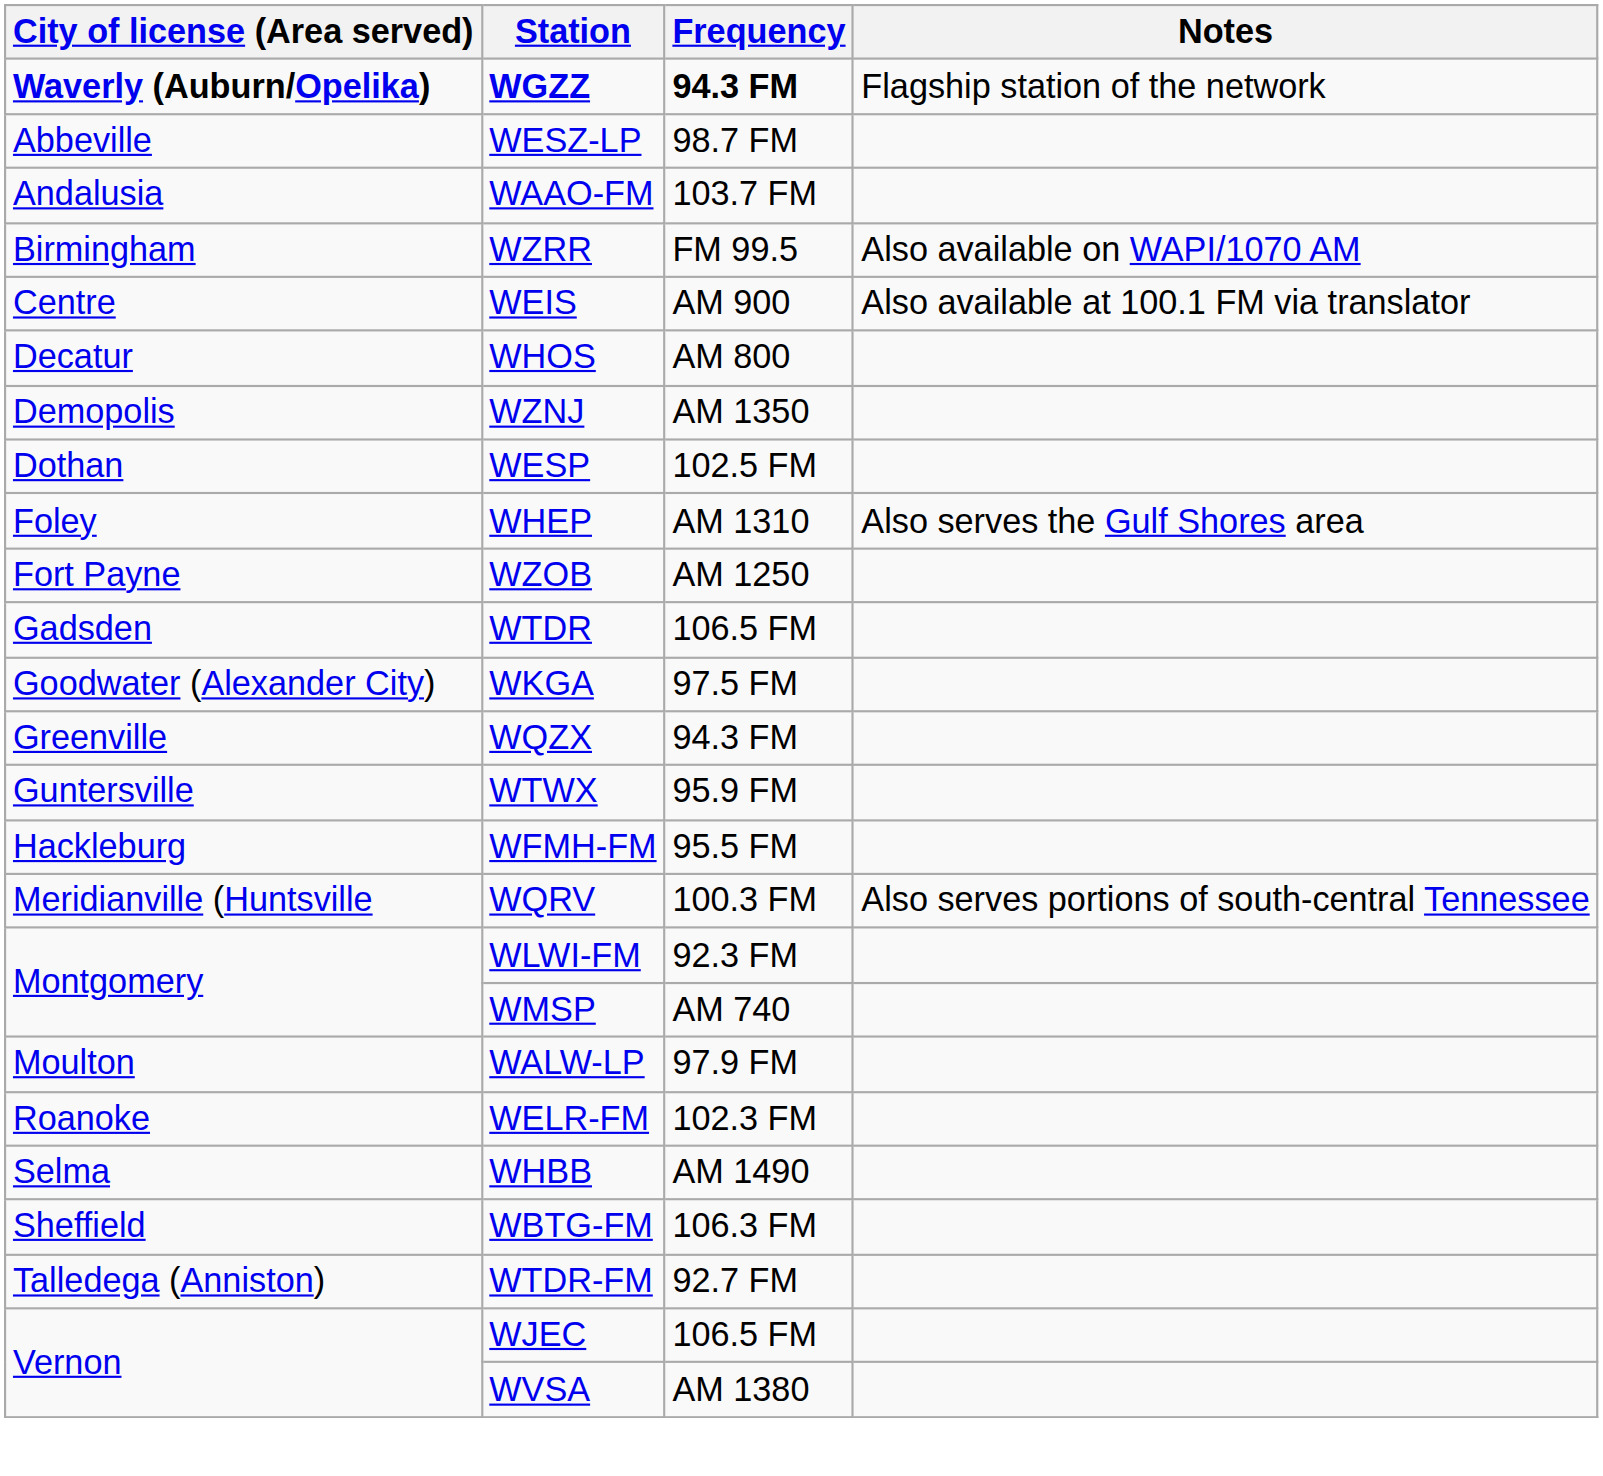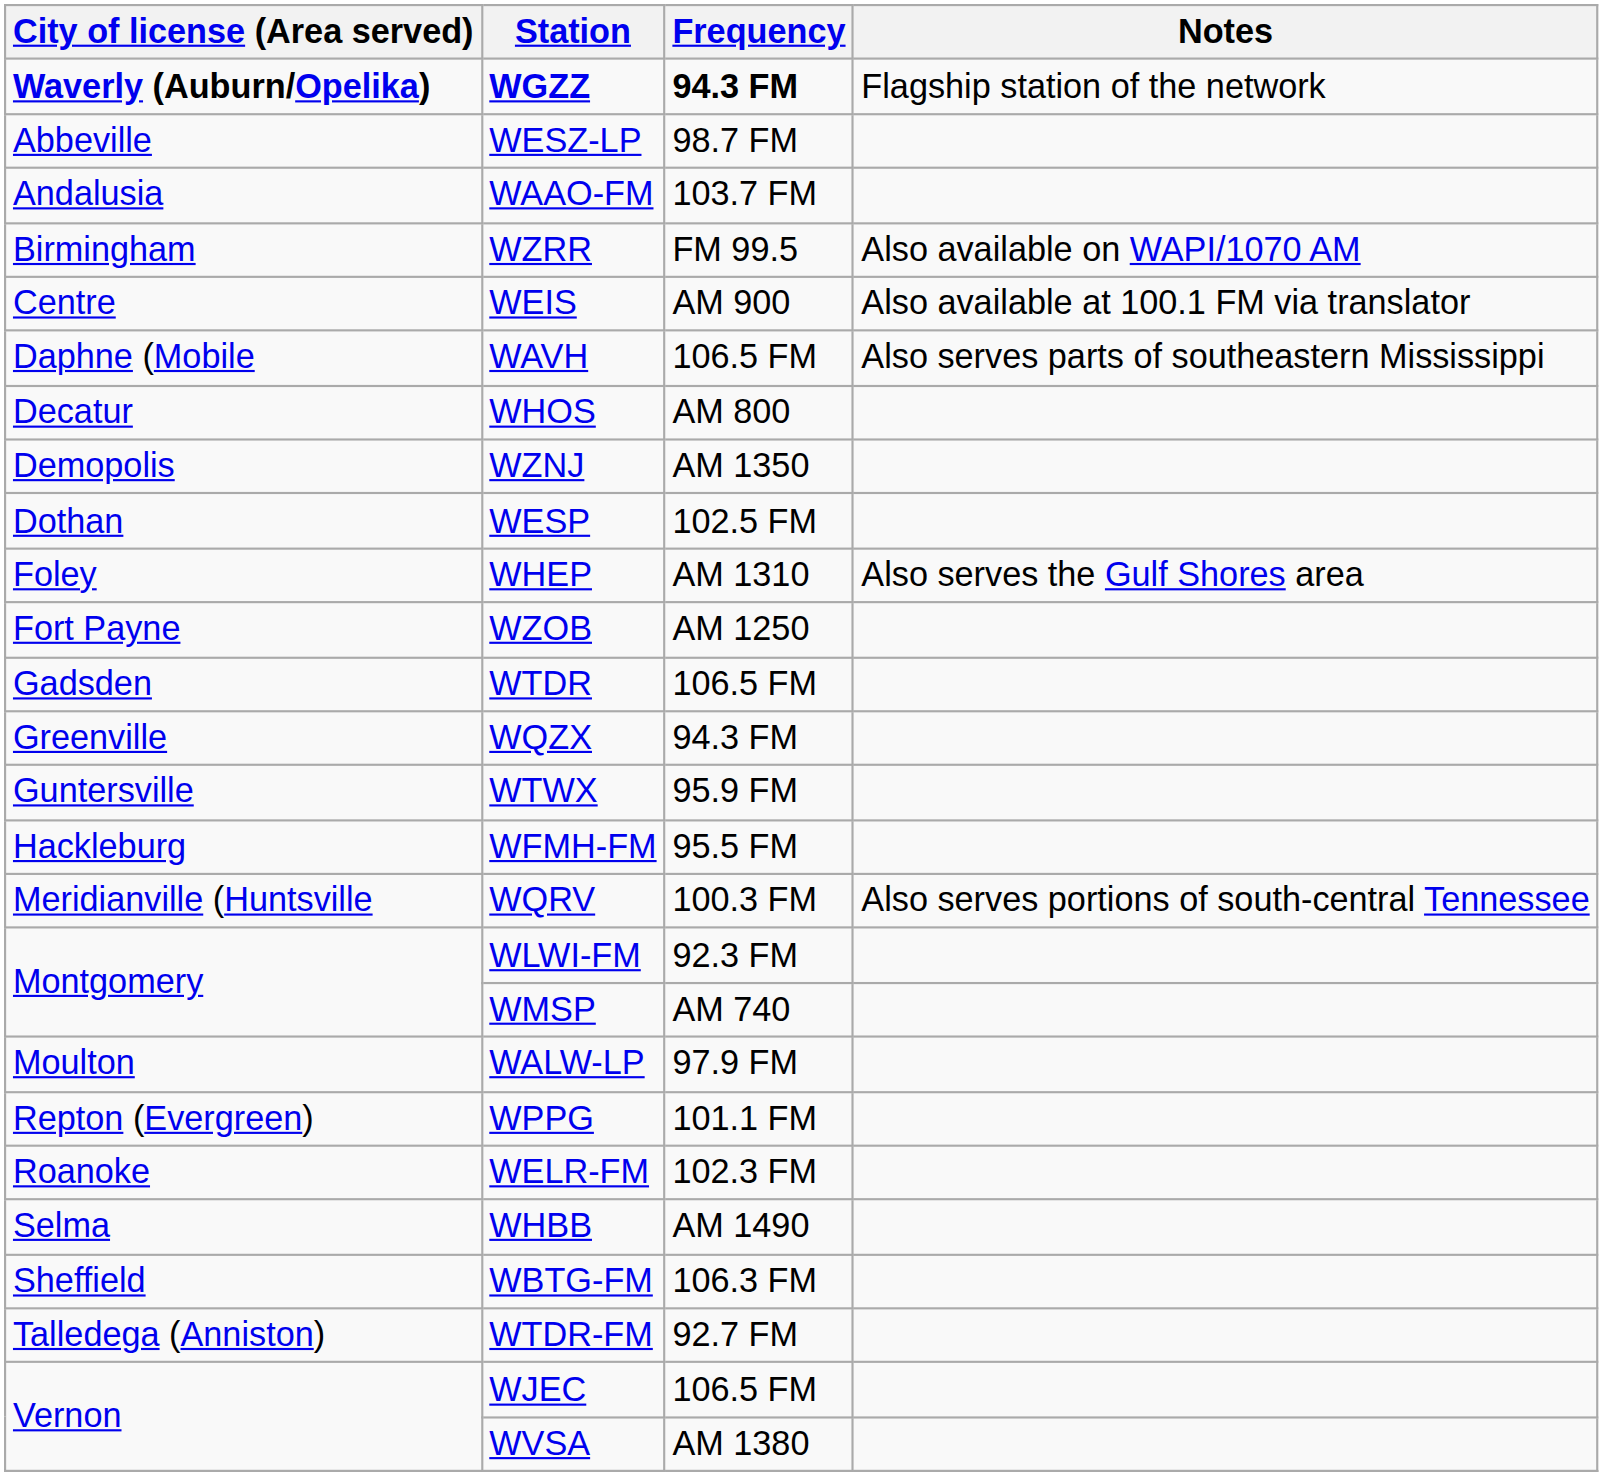+ row: Daphne (Mobile | WAVH | 106.5 FM | Also serves parts of southeastern Mississippi
- row: Goodwater (Alexander City) | WKGA | 97.5 FM
+ row: Repton (Evergreen) | WPPG | 101.1 FM
